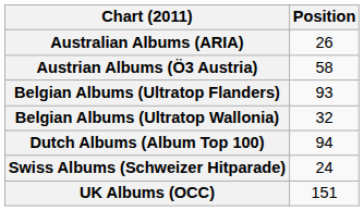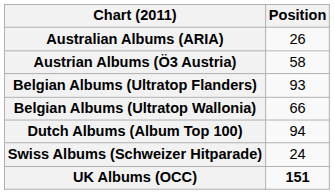Belgian Albums (Ultratop Wallonia) | Position: 32 -> 66
UK Albums (OCC) | Position: normal -> bold
